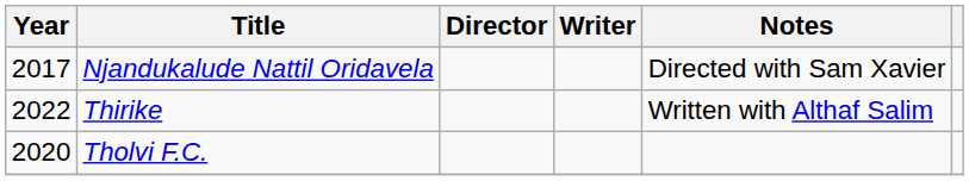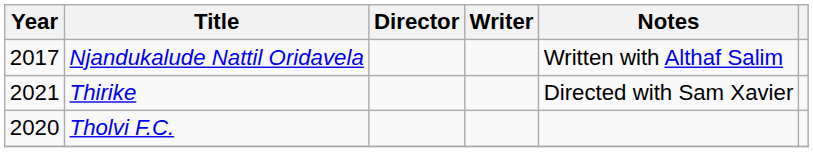Njandukalude Nattil Oridavela | Notes: Directed with Sam Xavier -> Written with Althaf Salim
Thirike | Year: 2022 -> 2021
Thirike | Notes: Written with Althaf Salim -> Directed with Sam Xavier
